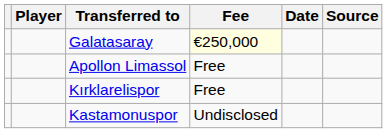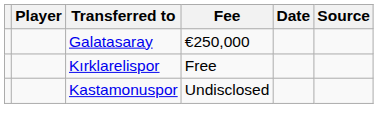Galatasaray | Fee: lightyellow background -> no background
- row: Apollon Limassol | Free
